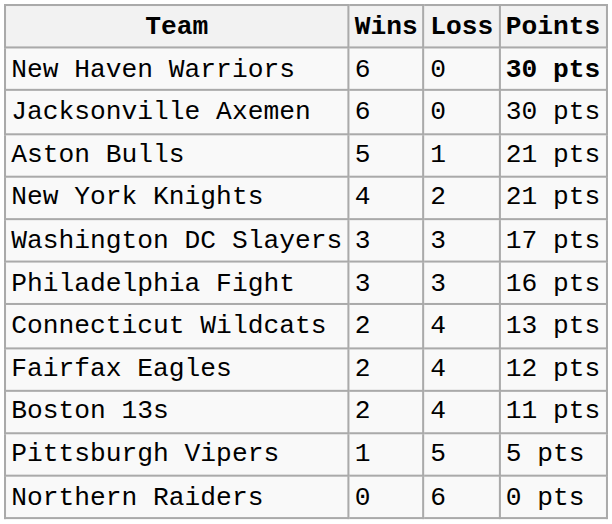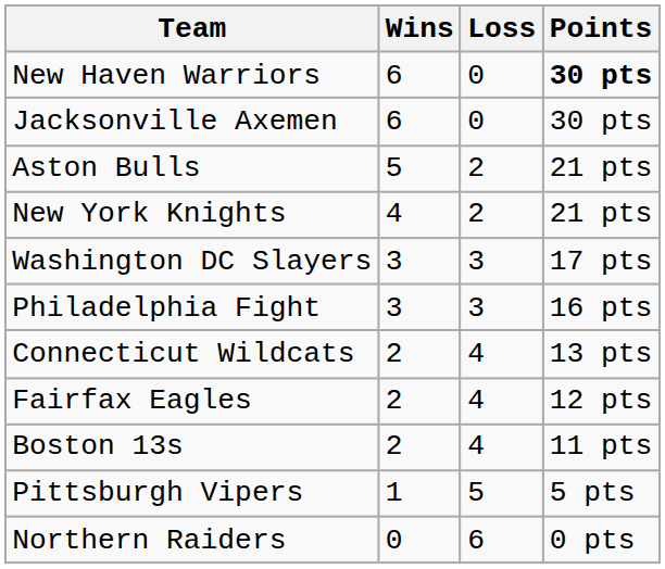Aston Bulls | Loss: 1 -> 2
